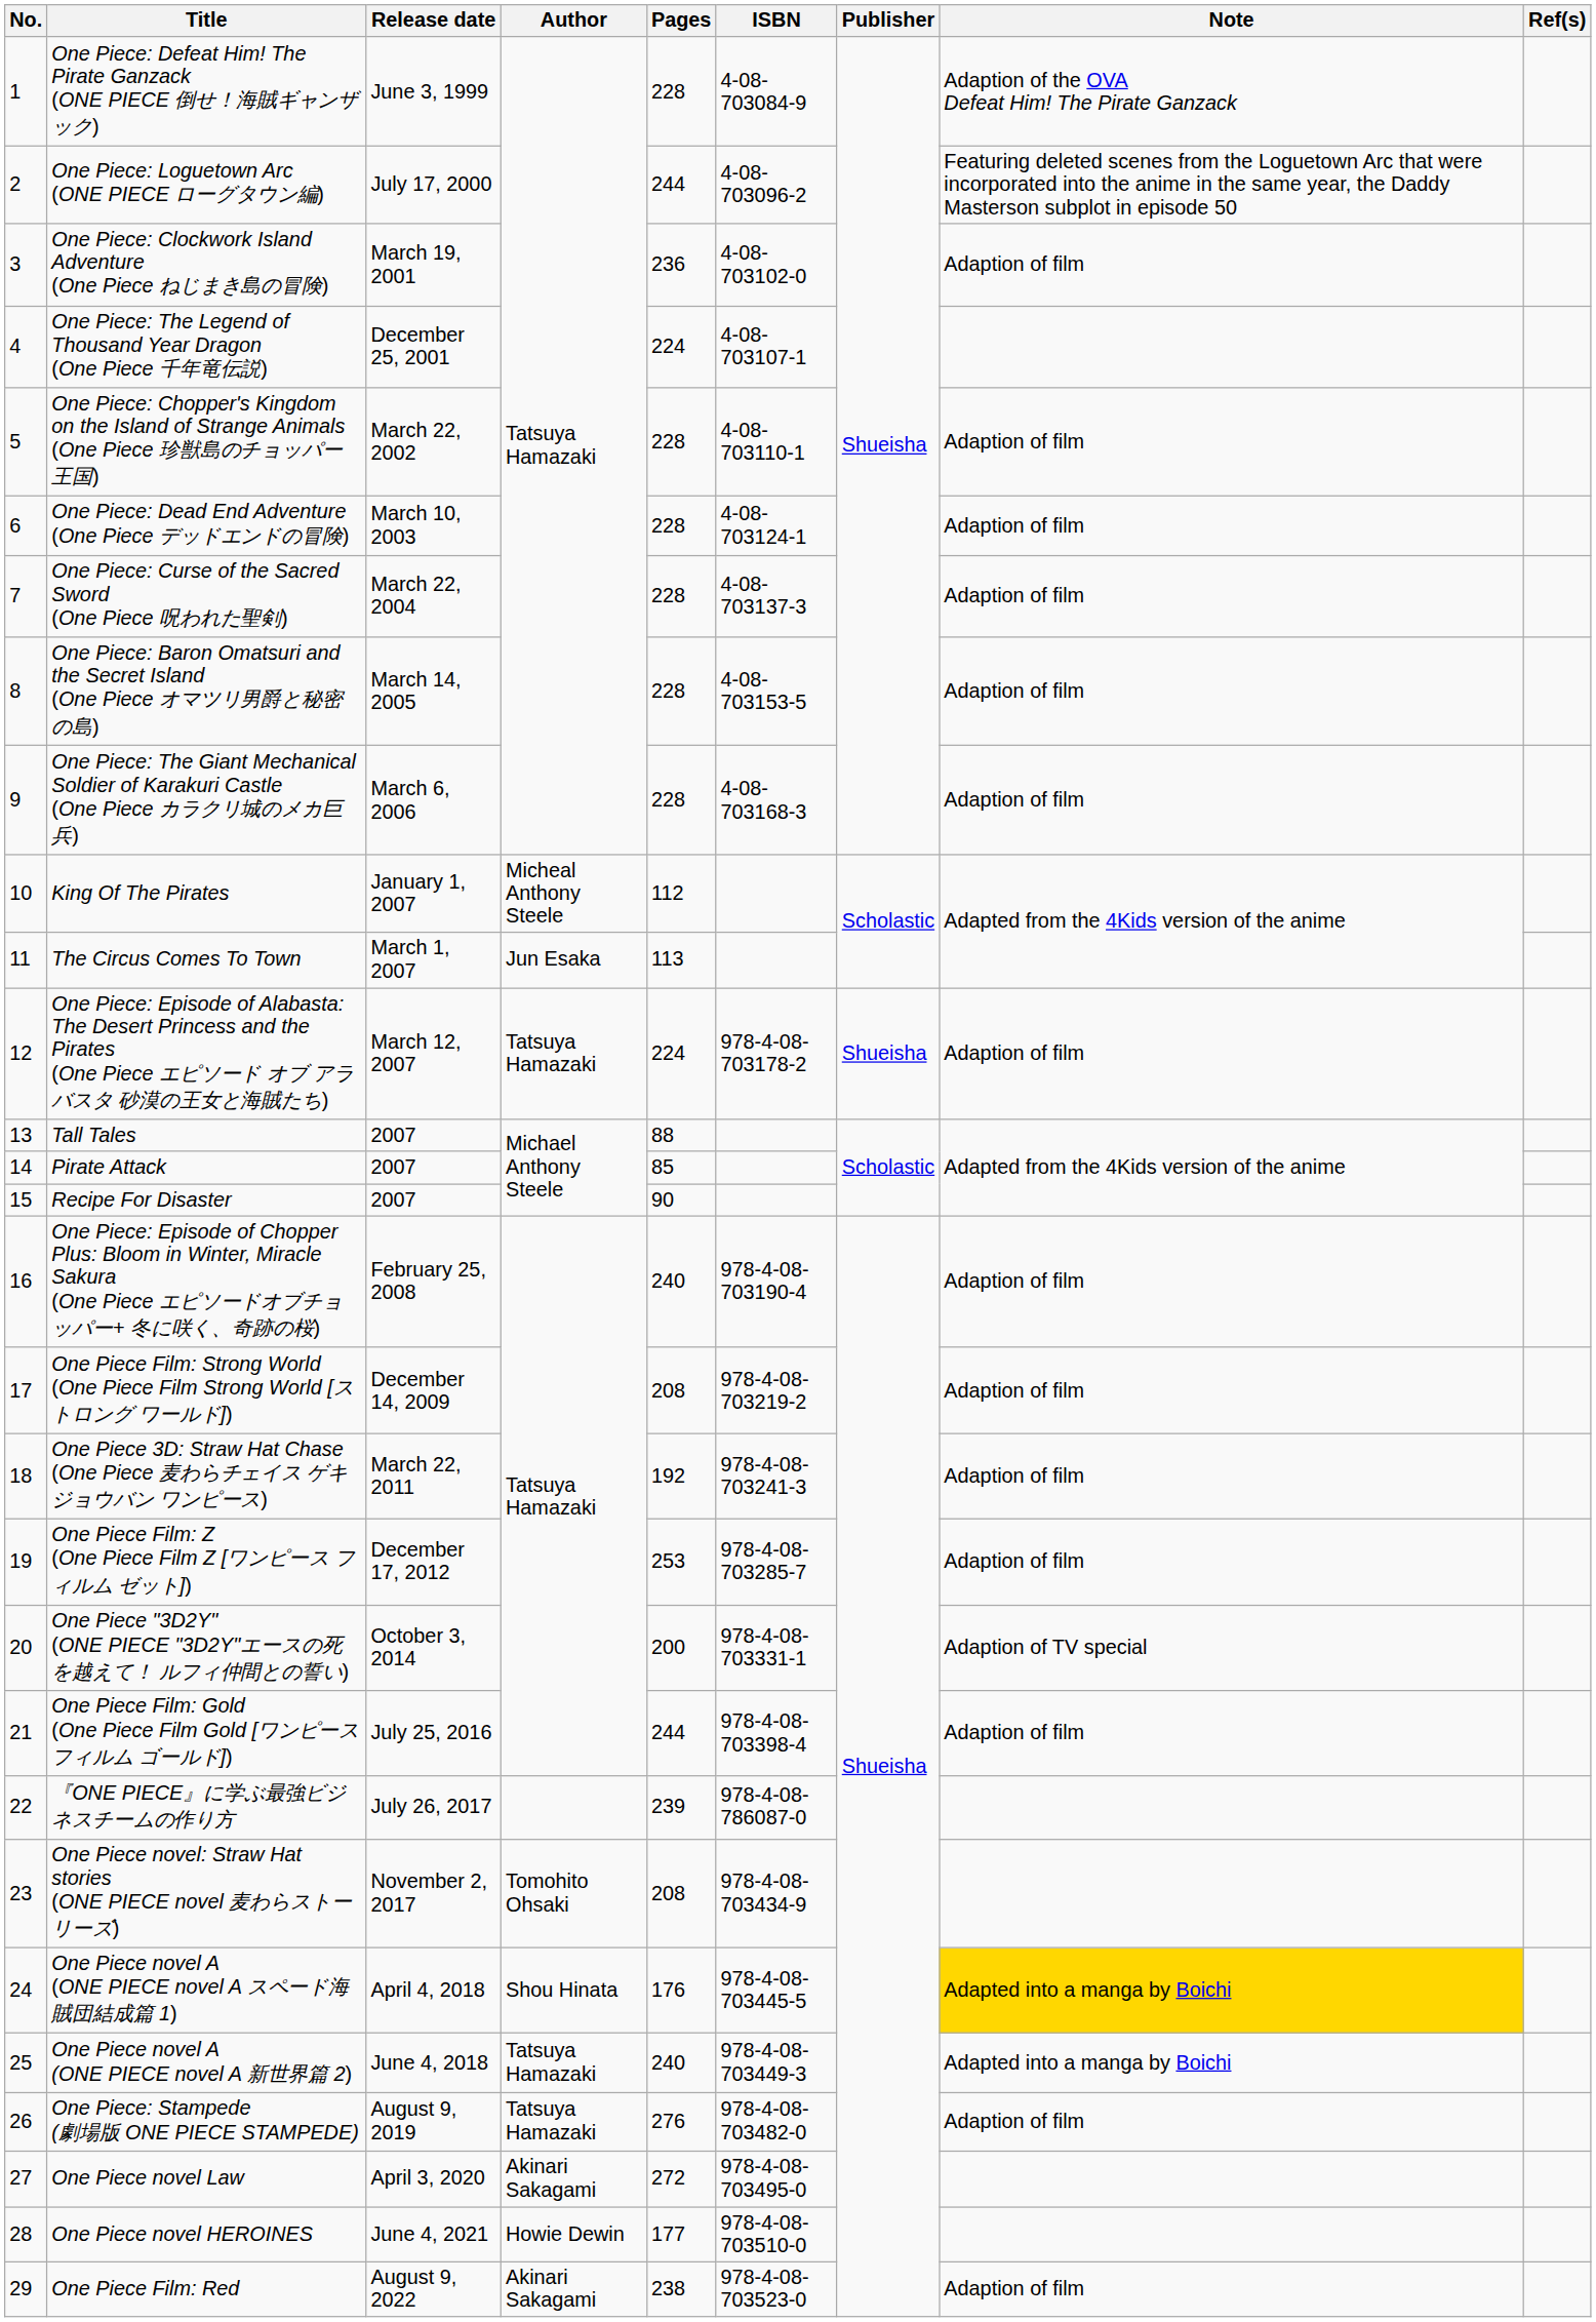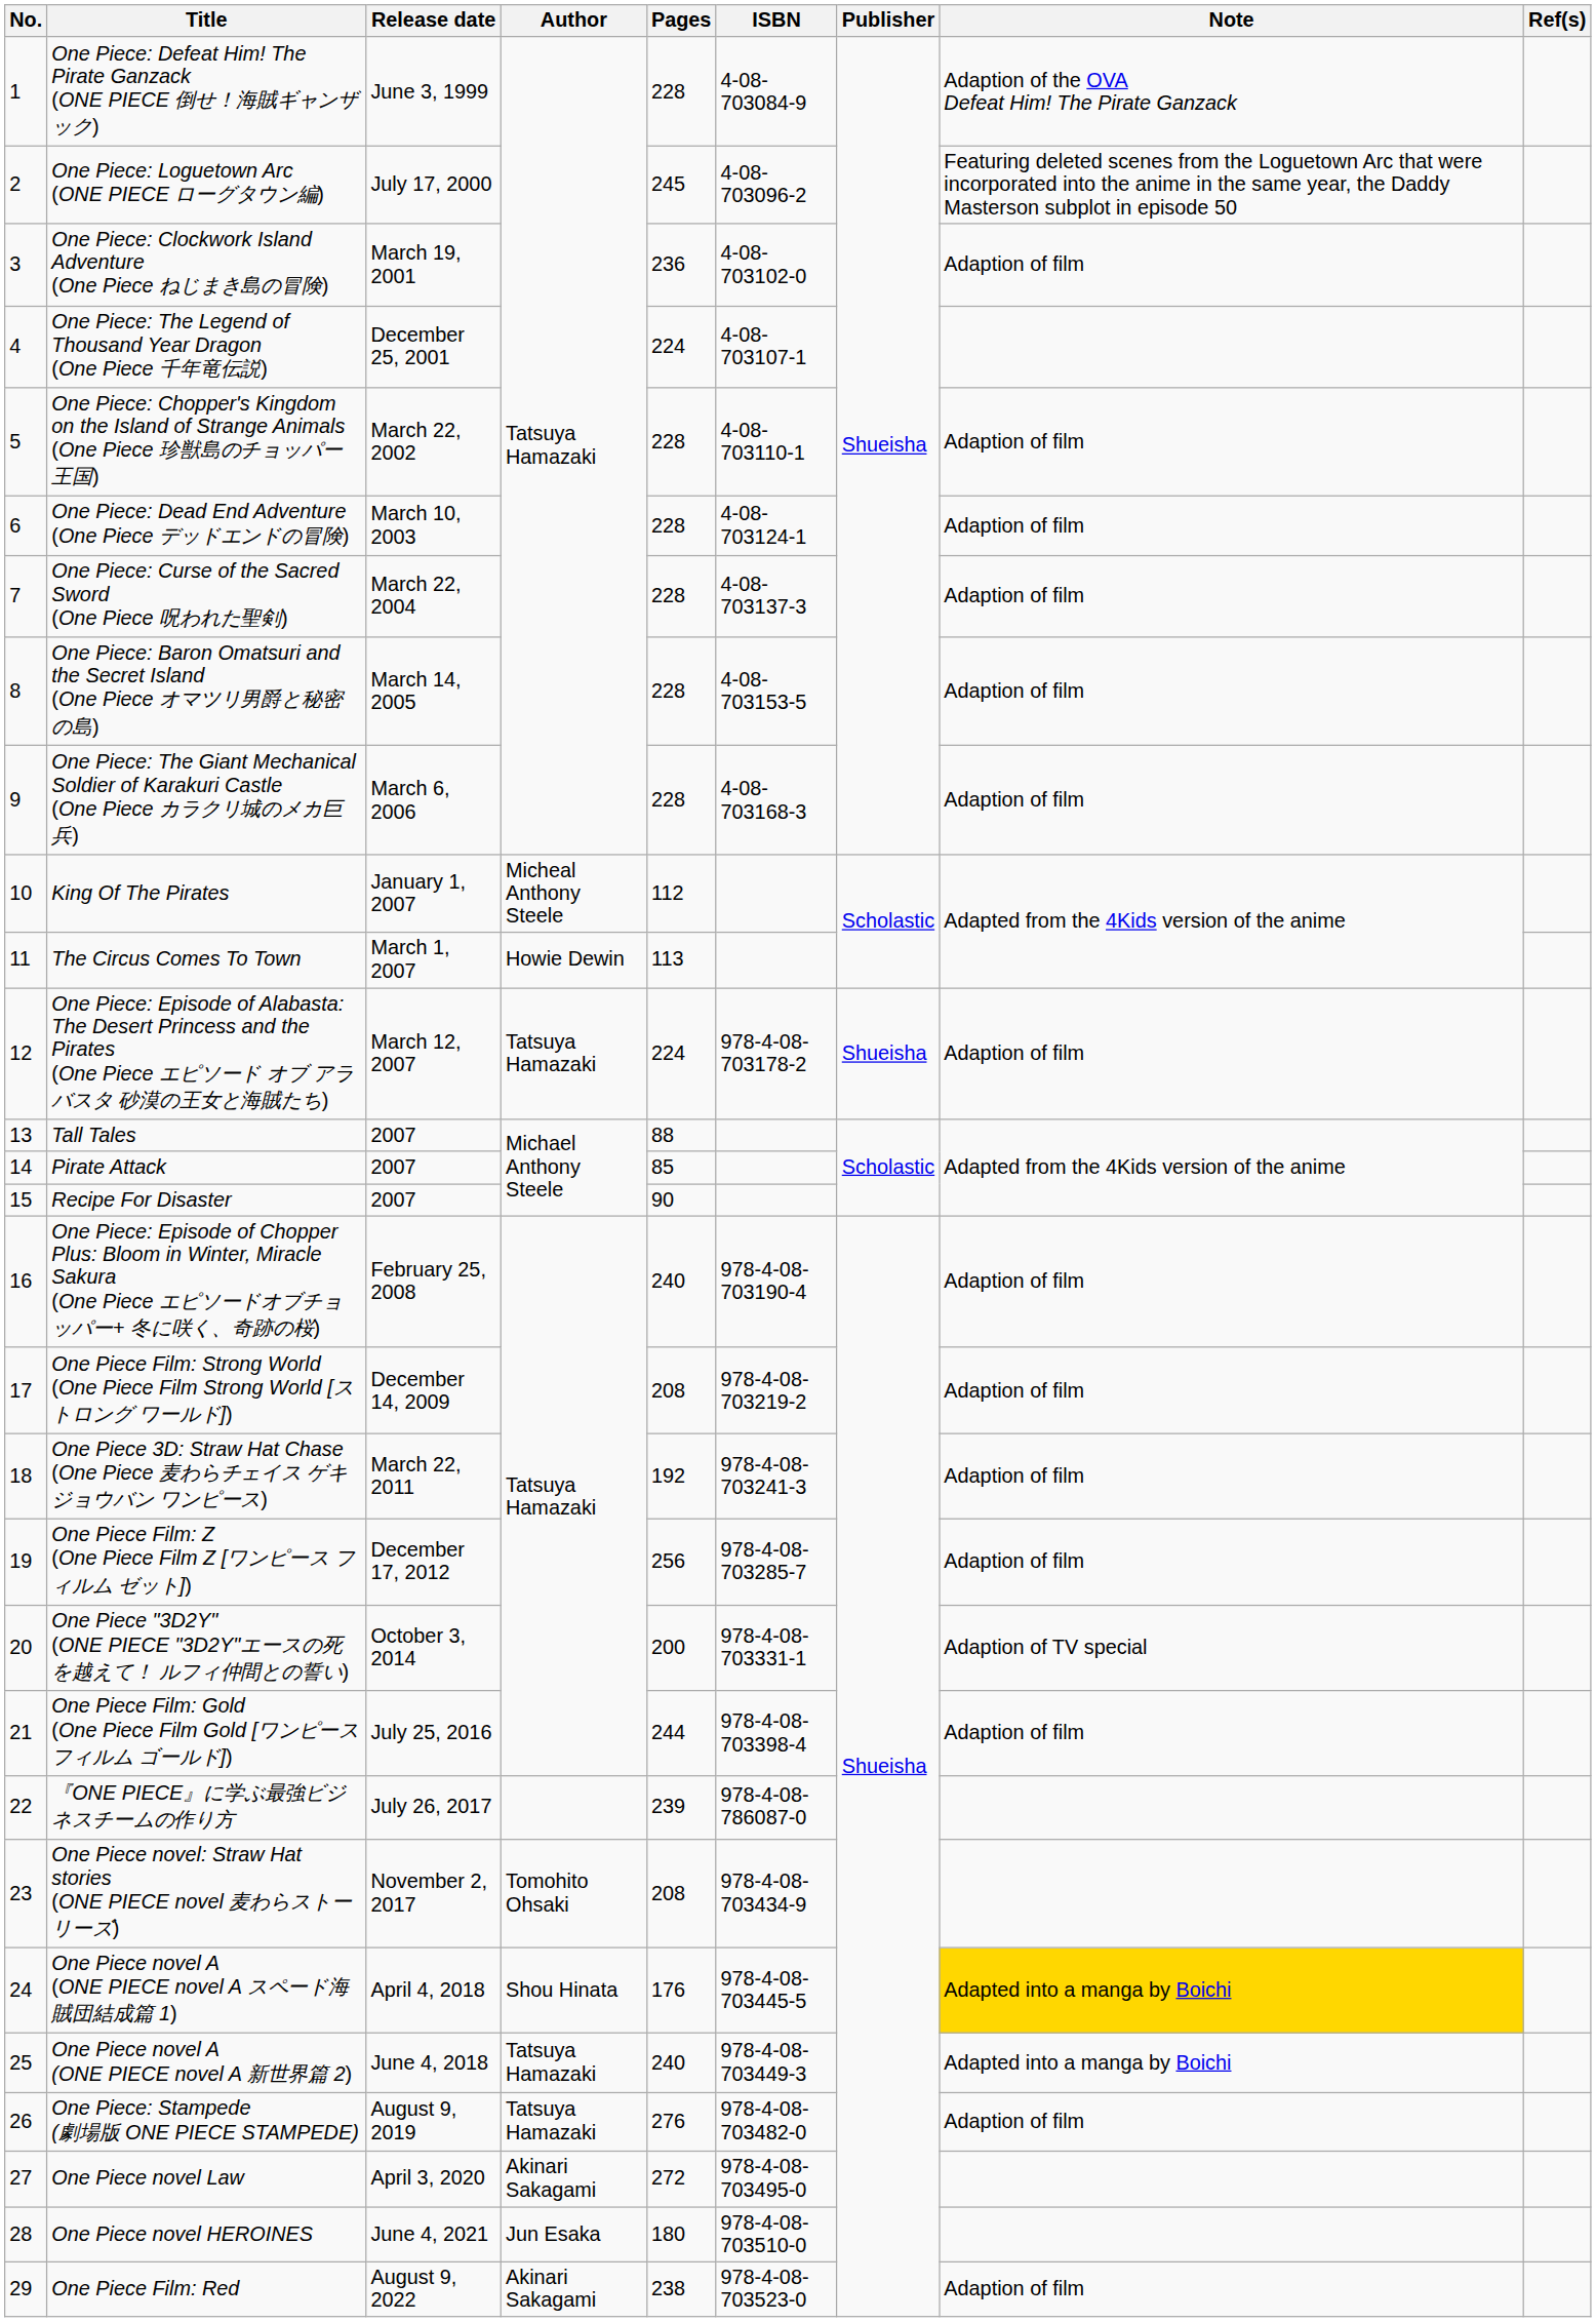One Piece: Loguetown Arc (ONE PIECE ローグタウン編) | Pages: 244 -> 245
The Circus Comes To Town | Author: Jun Esaka -> Howie Dewin
One Piece Film: Z (One Piece Film Z [ワンピース フィルム ゼット]) | Pages: 253 -> 256
One Piece novel HEROINES | Author: Howie Dewin -> Jun Esaka
One Piece novel HEROINES | Pages: 177 -> 180
